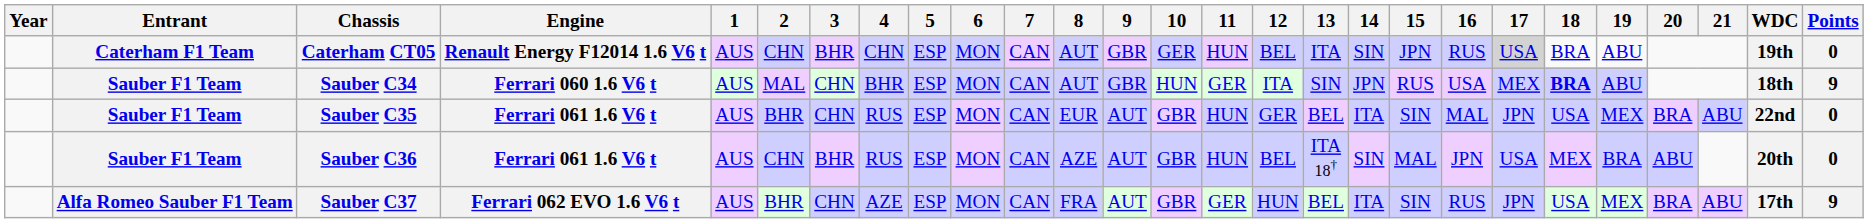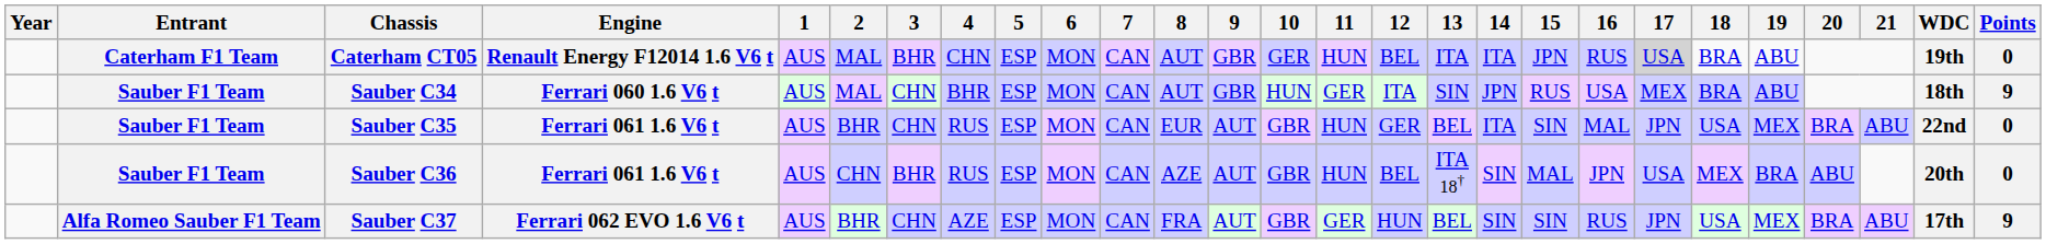Caterham CT05 | 2: CHN -> MAL
Caterham CT05 | 14: SIN -> ITA
Sauber C34 | 18: bold -> normal
Sauber C37 | 14: ITA -> SIN
